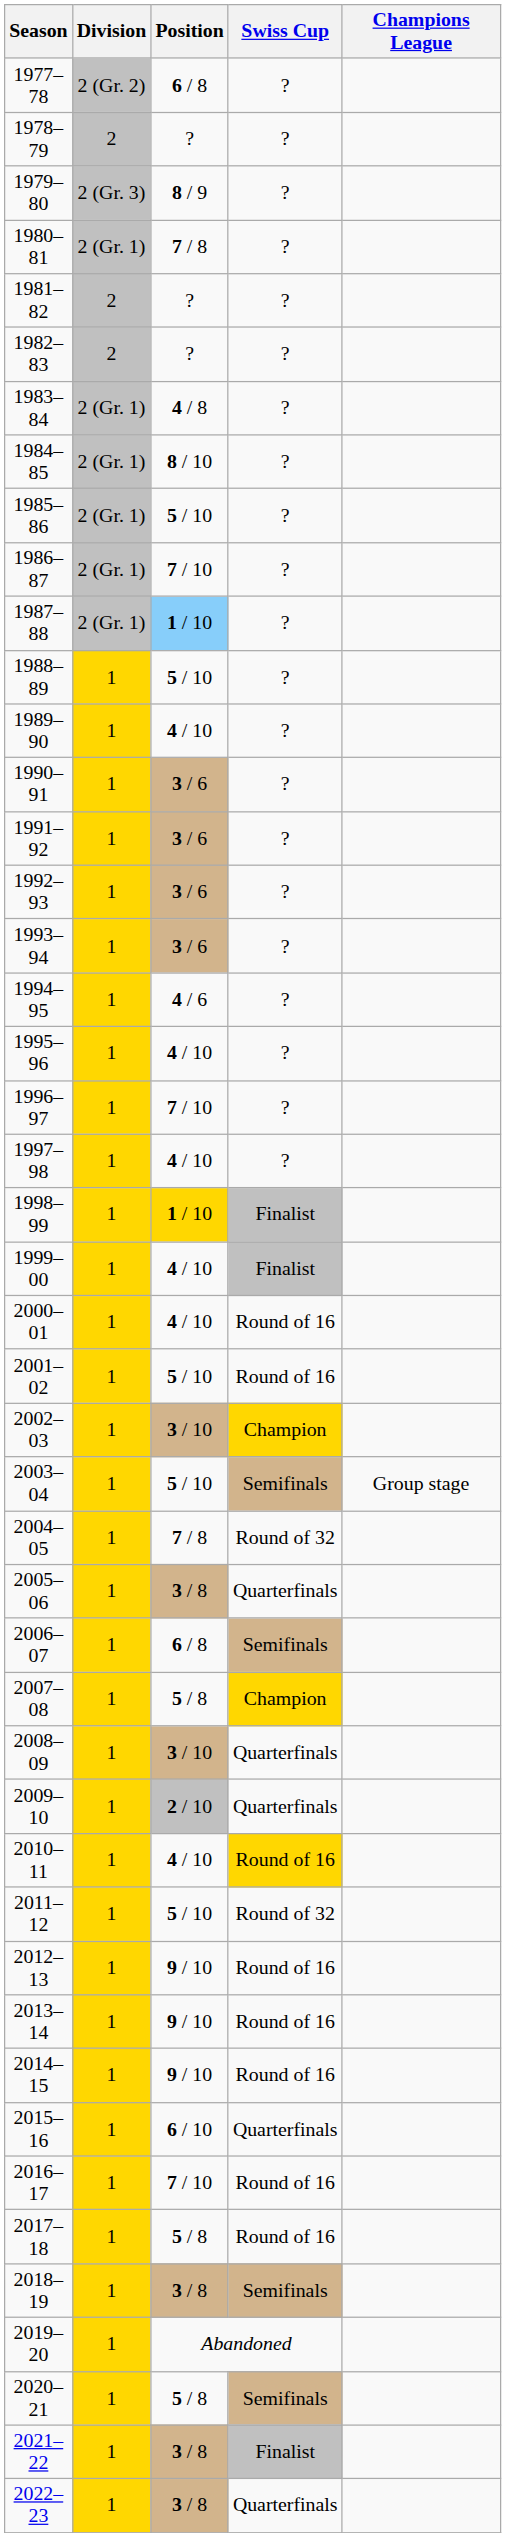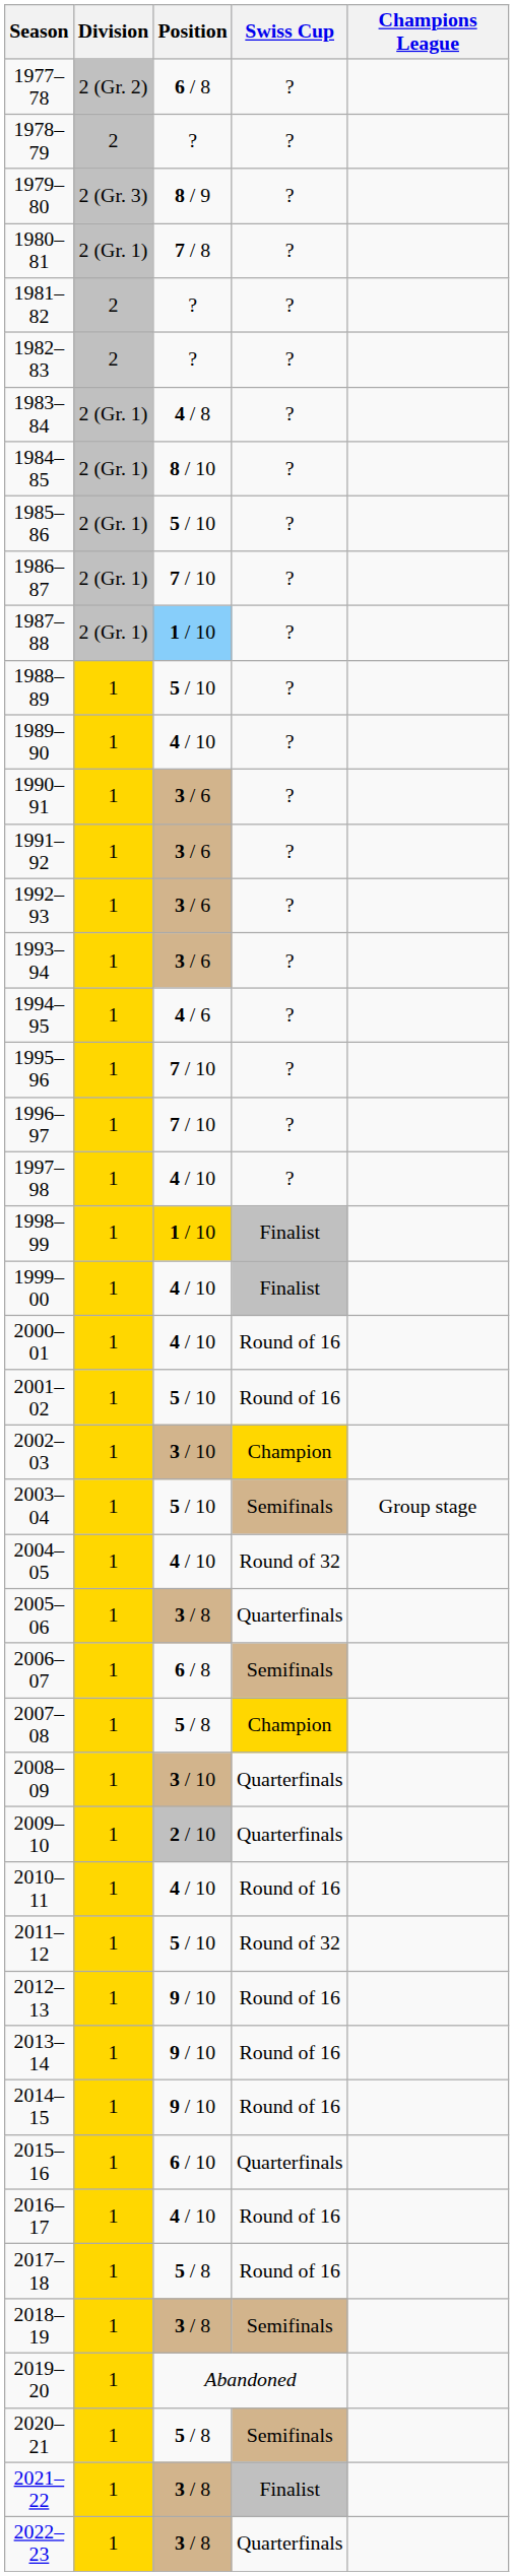1995–96 | Position: 4 / 10 -> 7 / 10
2004–05 | Position: 7 / 8 -> 4 / 10
2010–11 | Swiss Cup: gold background -> no background
2016–17 | Position: 7 / 10 -> 4 / 10
